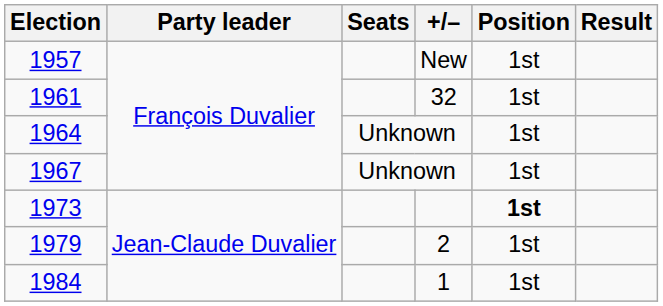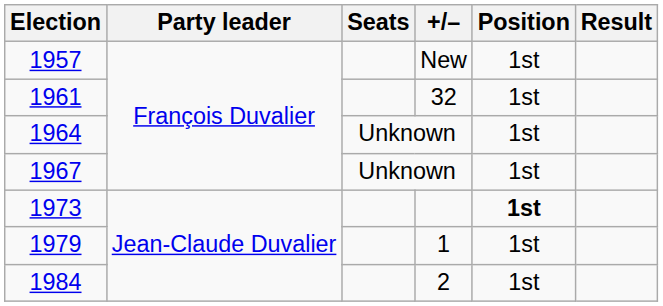1979 | +/–: 2 -> 1
1984 | +/–: 1 -> 2
